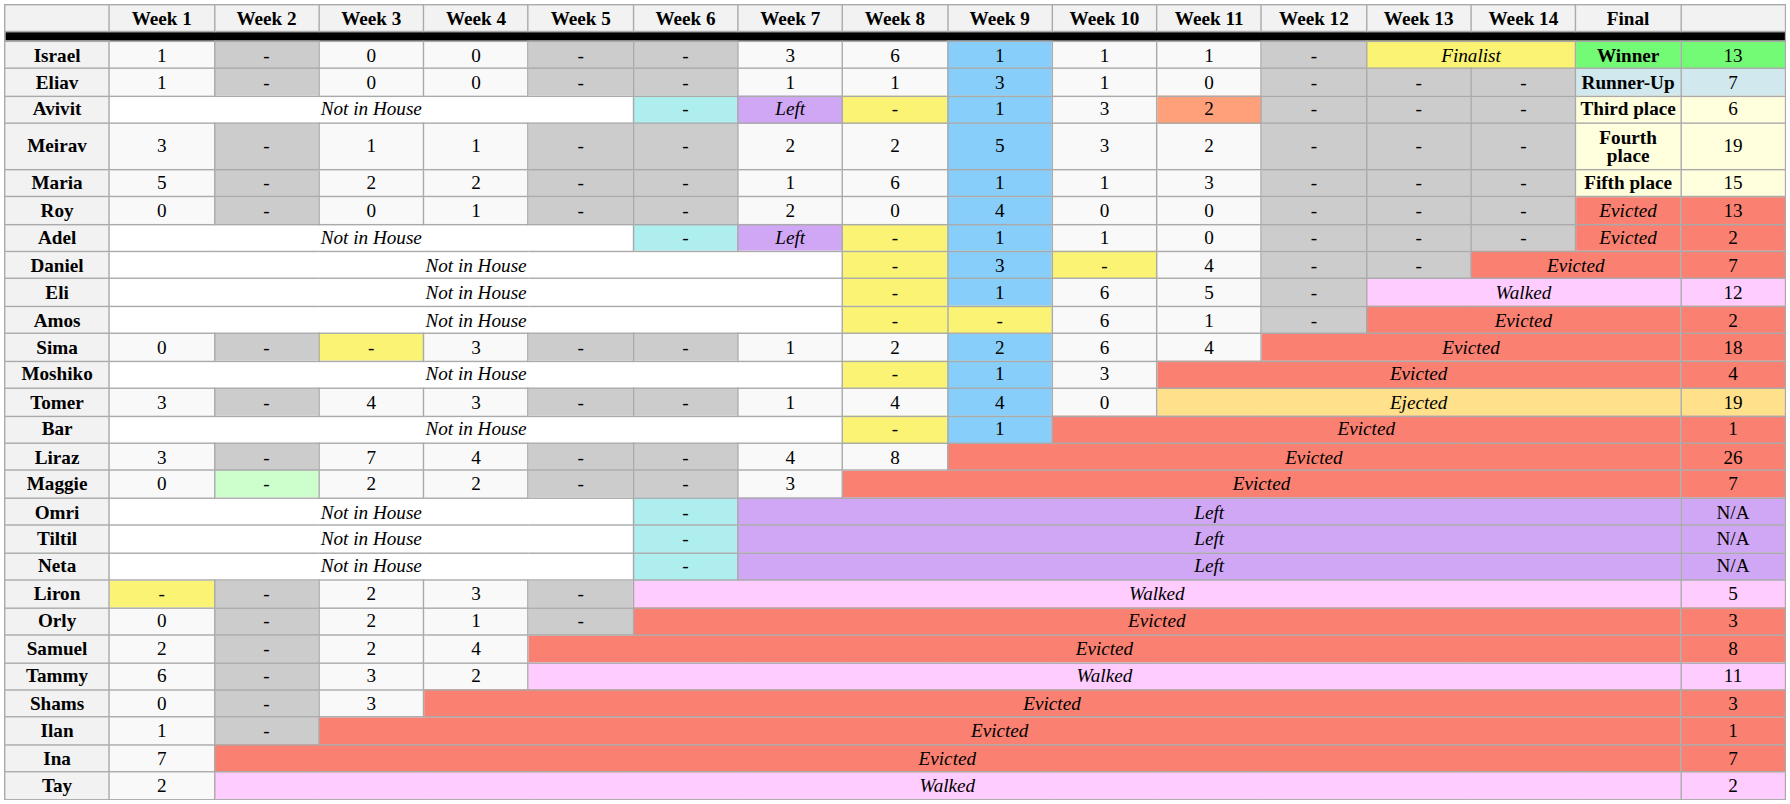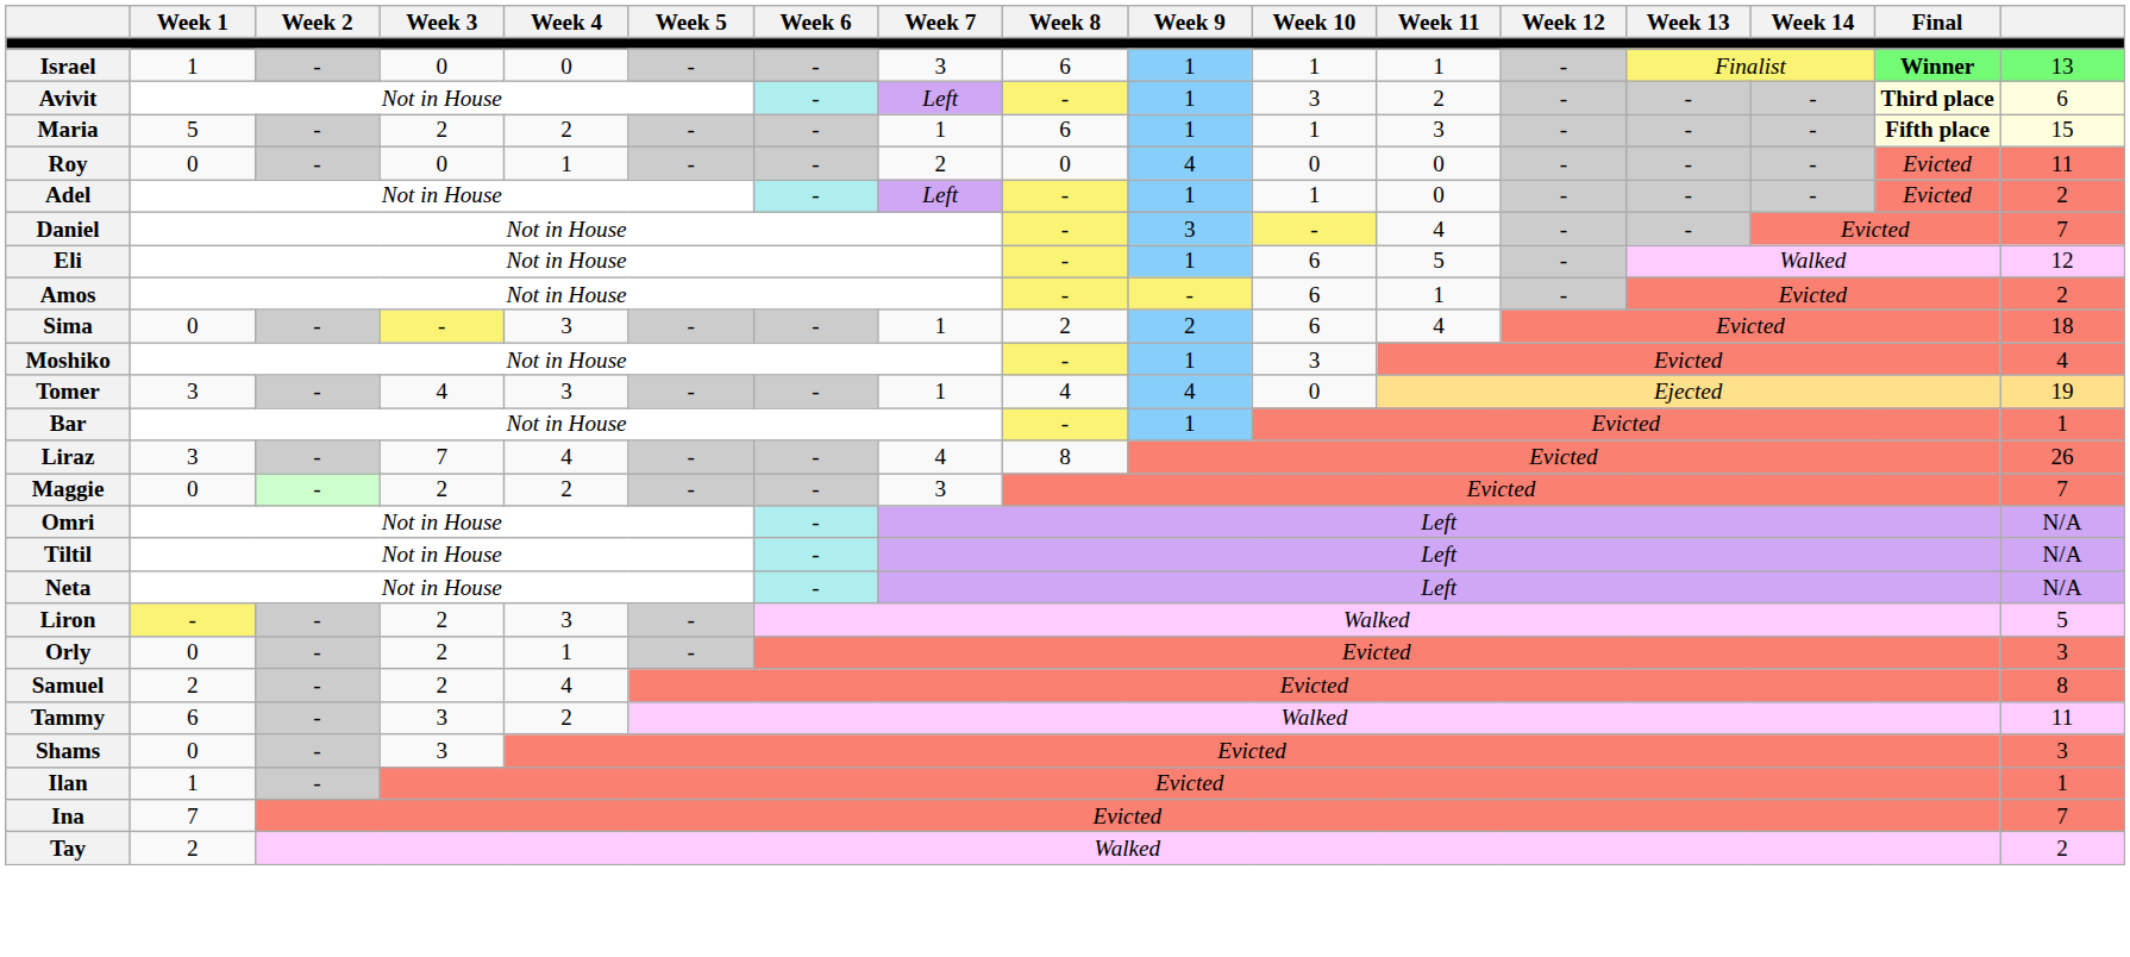- row: Eliav | 1 | - | 0 | 0 | - | - | 1 | 1 | 3 | 1 | 0 | - | - | - | Runner-Up | 7
Avivit | Week 11: lightsalmon background -> no background
- row: Meirav | 3 | - | 1 | 1 | - | - | 2 | 2 | 5 | 3 | 2 | - | - | - | Fourth place | 19
Roy | column 17: 13 -> 11
